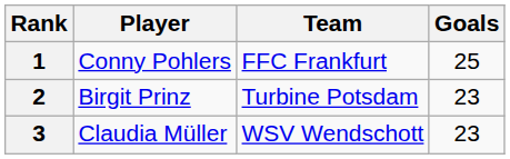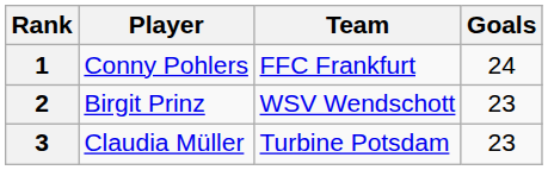1 | Goals: 25 -> 24
2 | Team: Turbine Potsdam -> WSV Wendschott
3 | Team: WSV Wendschott -> Turbine Potsdam
